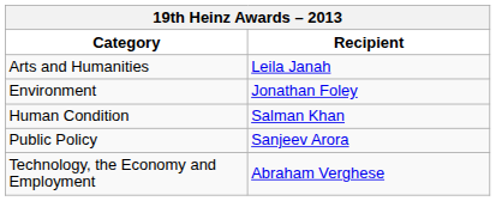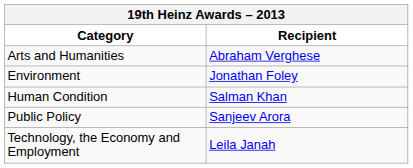Arts and Humanities | Recipient: Leila Janah -> Abraham Verghese
Technology, the Economy and Employment | Recipient: Abraham Verghese -> Leila Janah
